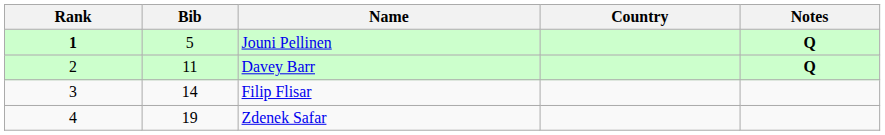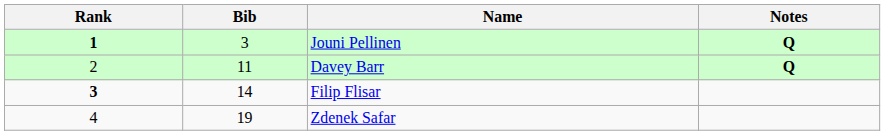- column: Country
Jouni Pellinen | Bib: 5 -> 3
Filip Flisar | Rank: normal -> bold
